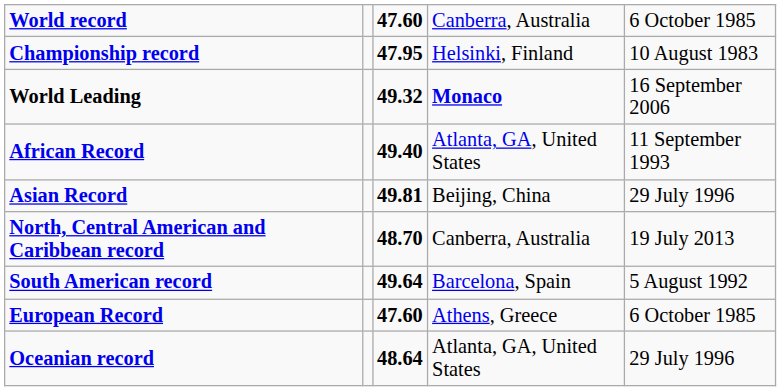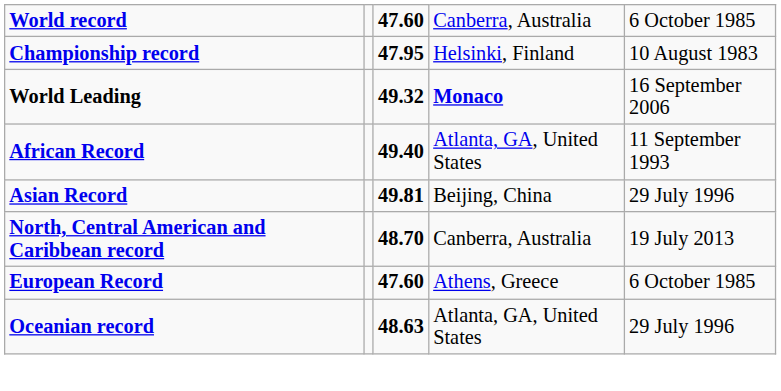- row: South American record | 49.64 | Barcelona, Spain | 5 August 1992
Oceanian record | column 3: 48.64 -> 48.63
